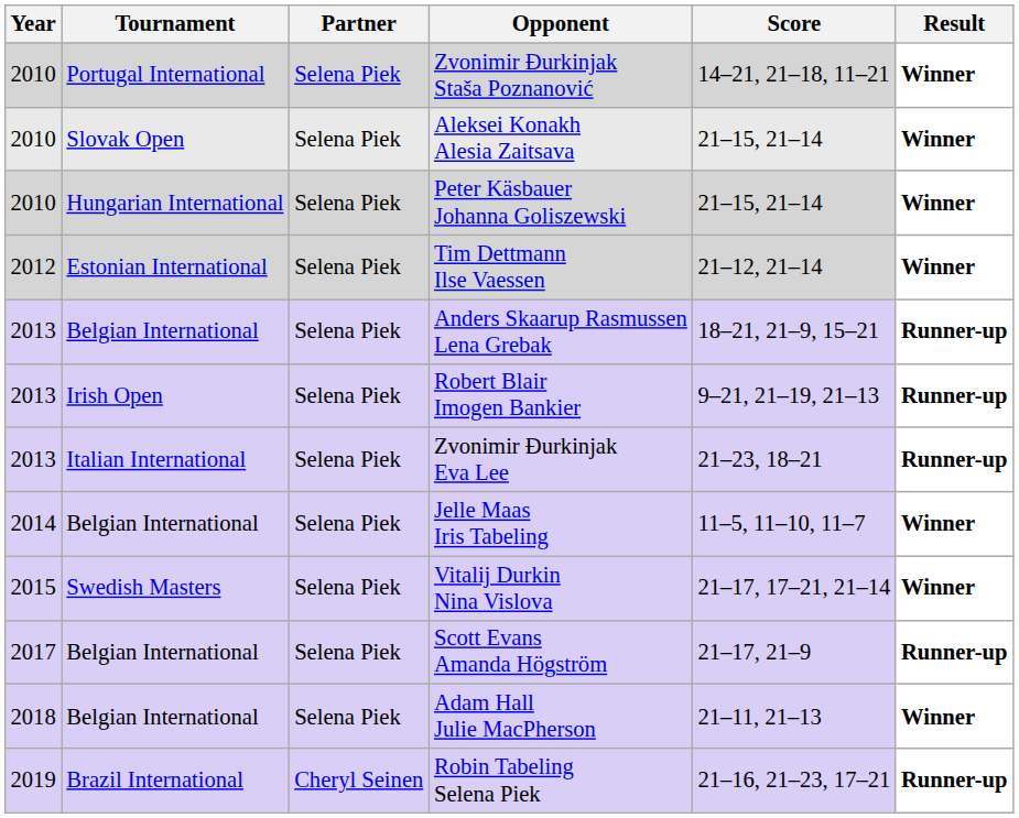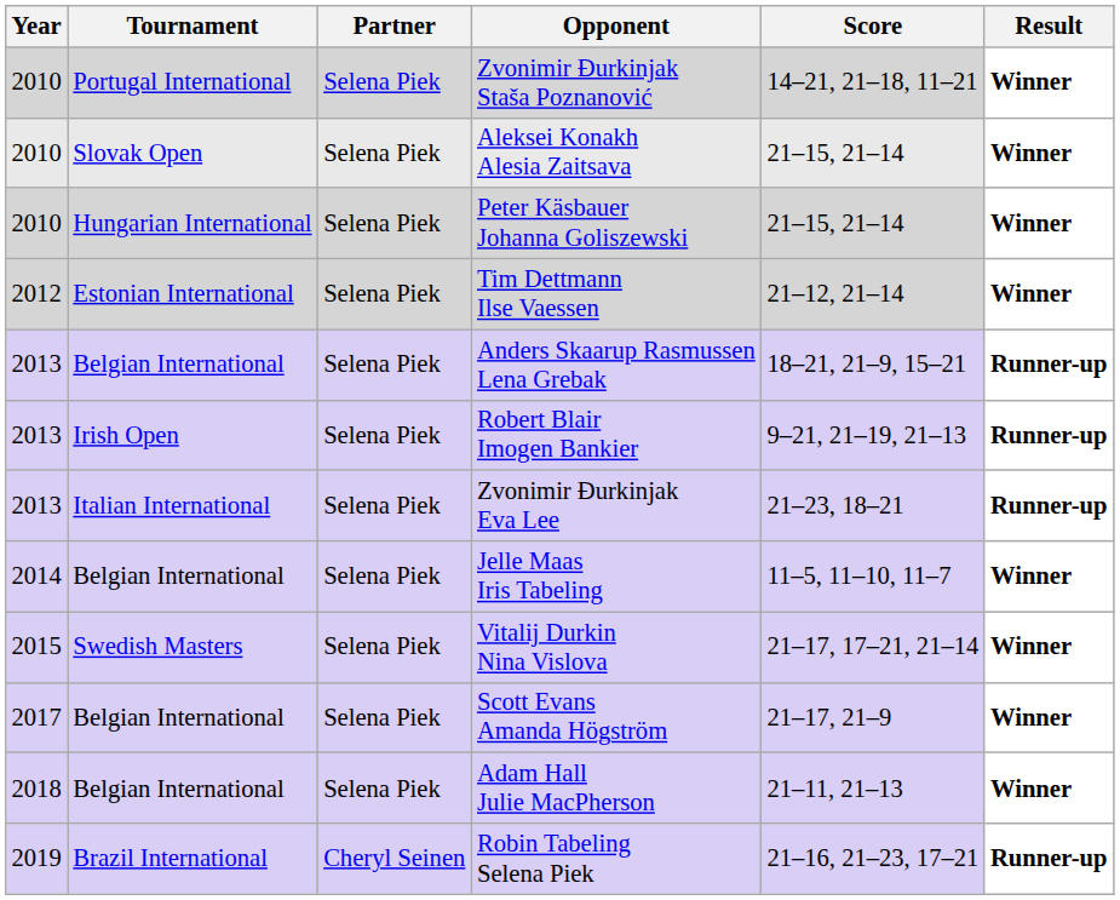Scott Evans Amanda Högström | Result: Runner-up -> Winner
